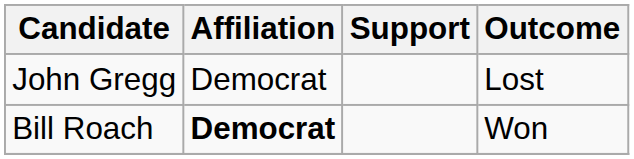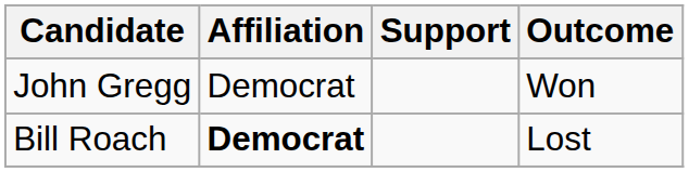John Gregg | Outcome: Lost -> Won
Bill Roach | Outcome: Won -> Lost
